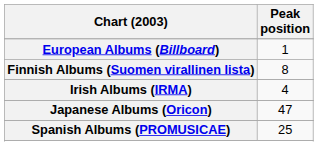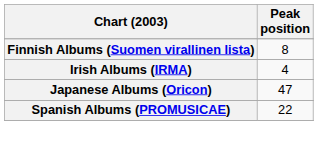- row: European Albums (Billboard) | 1
Spanish Albums (PROMUSICAE) | Peak position: 25 -> 22
